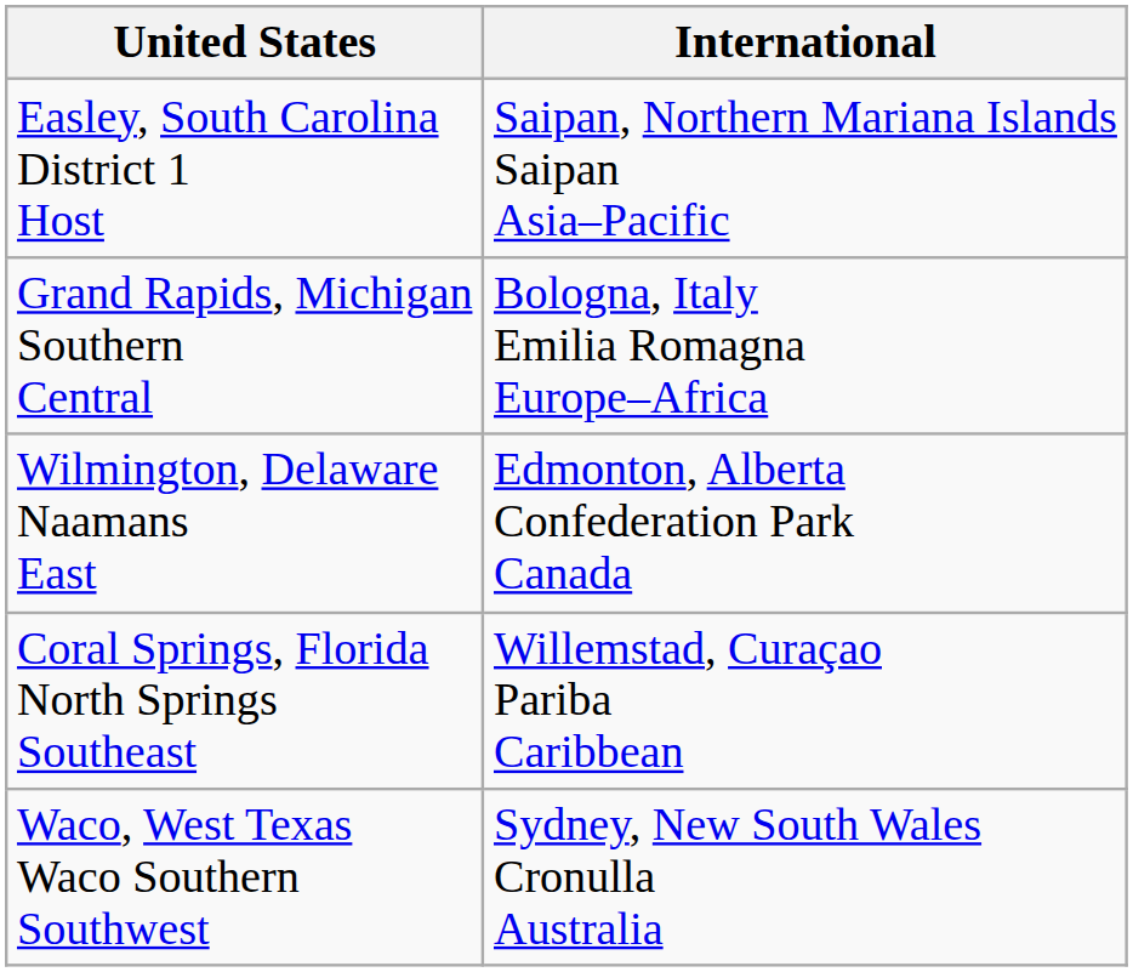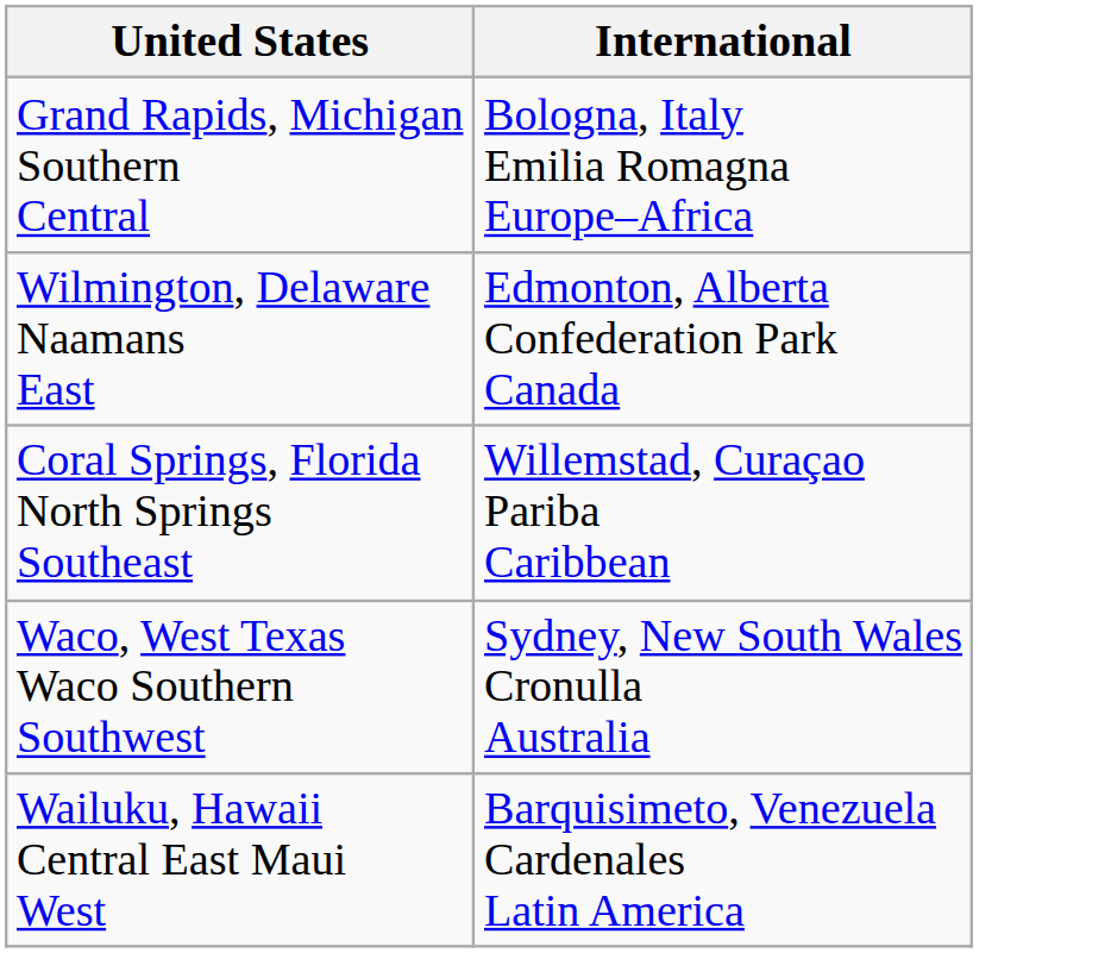- row: Easley, South Carolina District 1 Host | Saipan, Northern Mariana Islands Saipan Asia–Pacific
+ row: Wailuku, Hawaii Central East Maui West | Barquisimeto, Venezuela Cardenales Latin America
